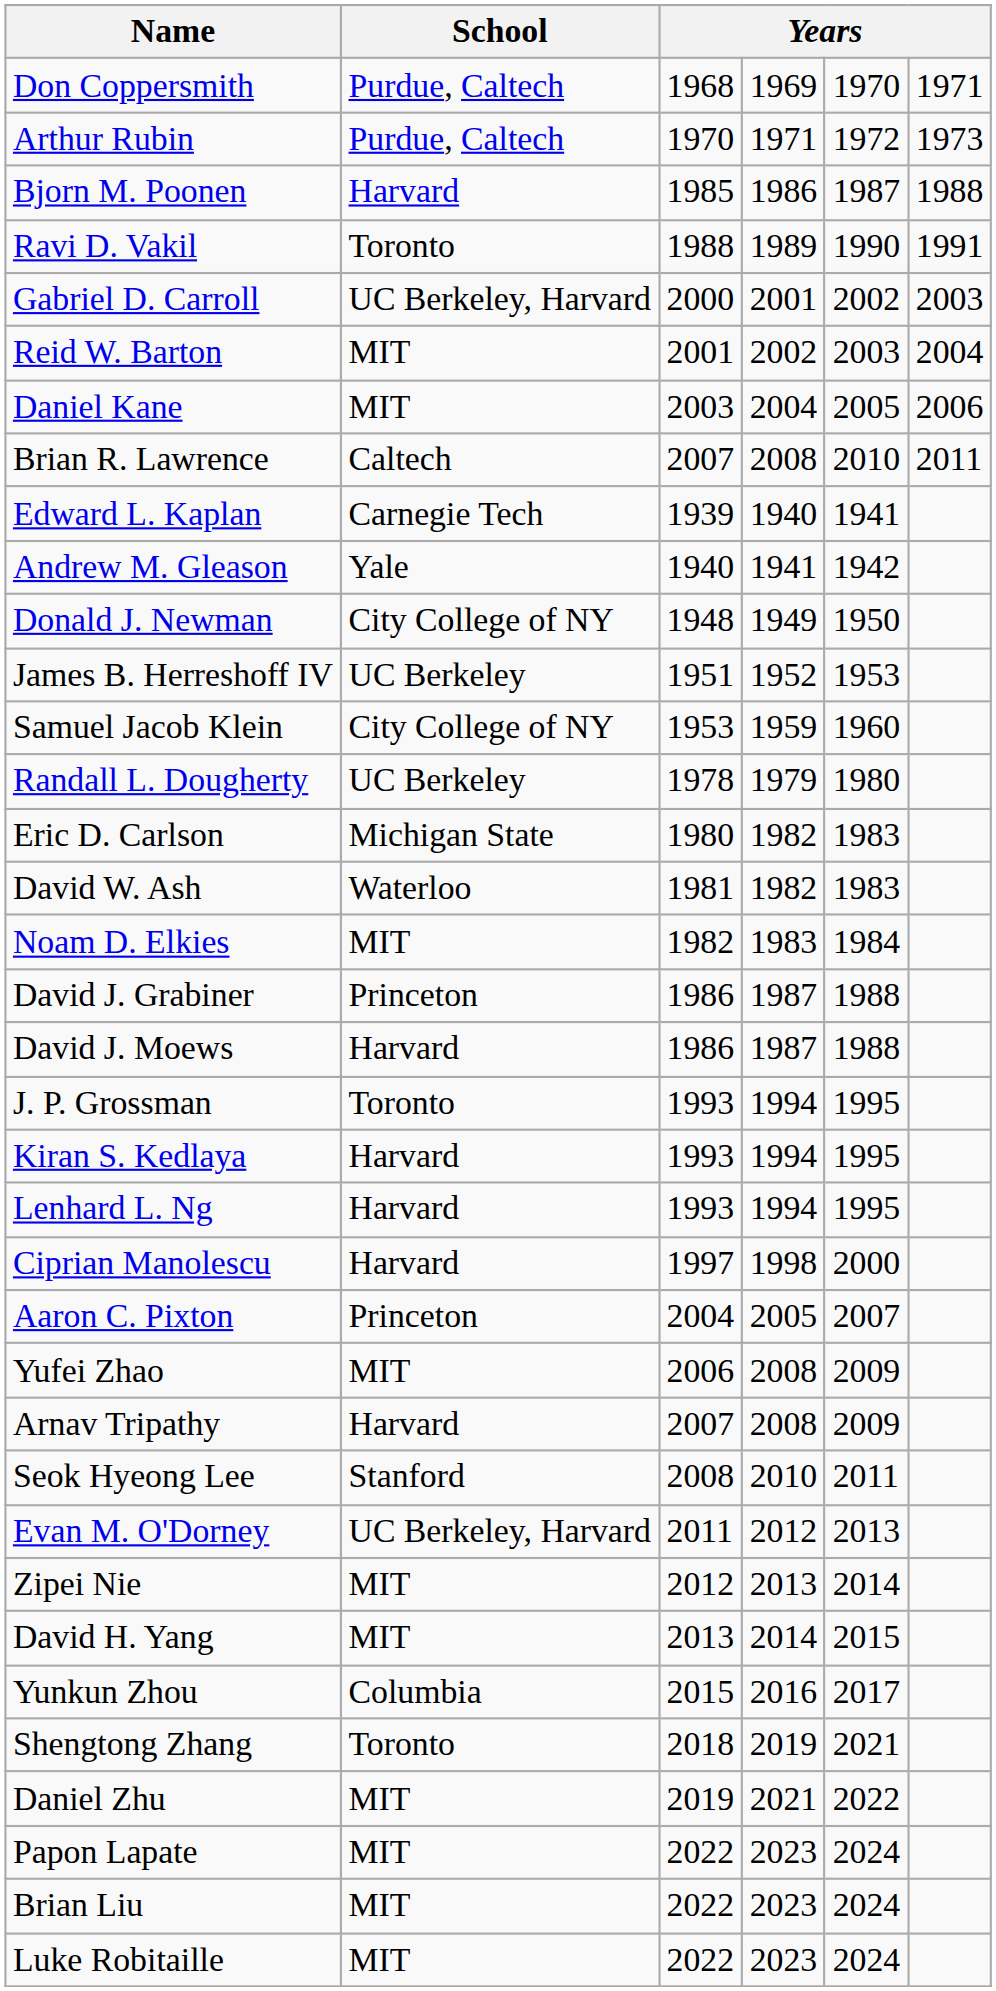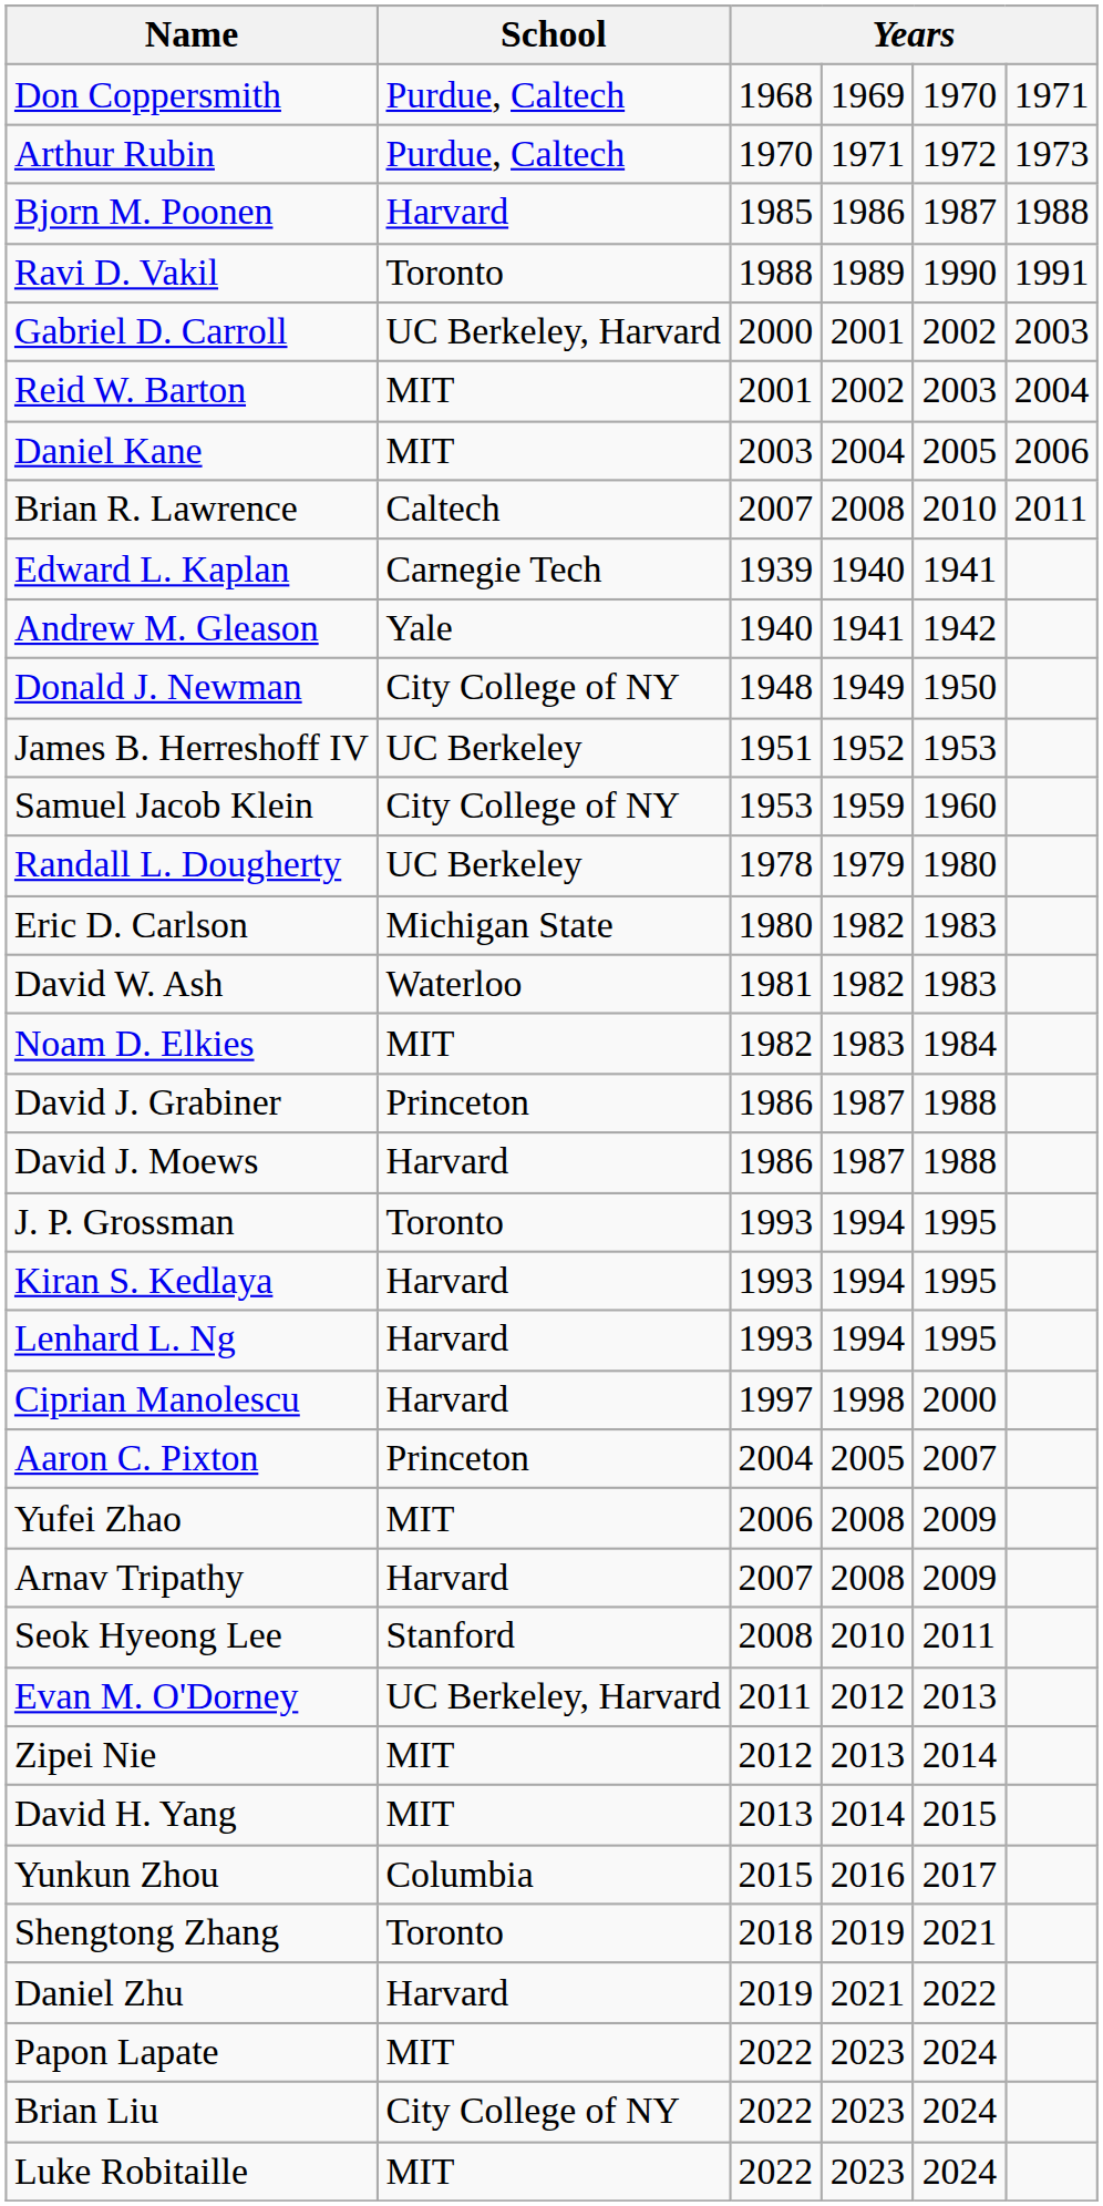Daniel Zhu | School: MIT -> Harvard
Brian Liu | School: MIT -> City College of NY
